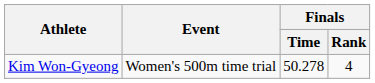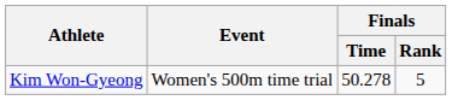Kim Won-Gyeong | Finals / Rank: 4 -> 5
